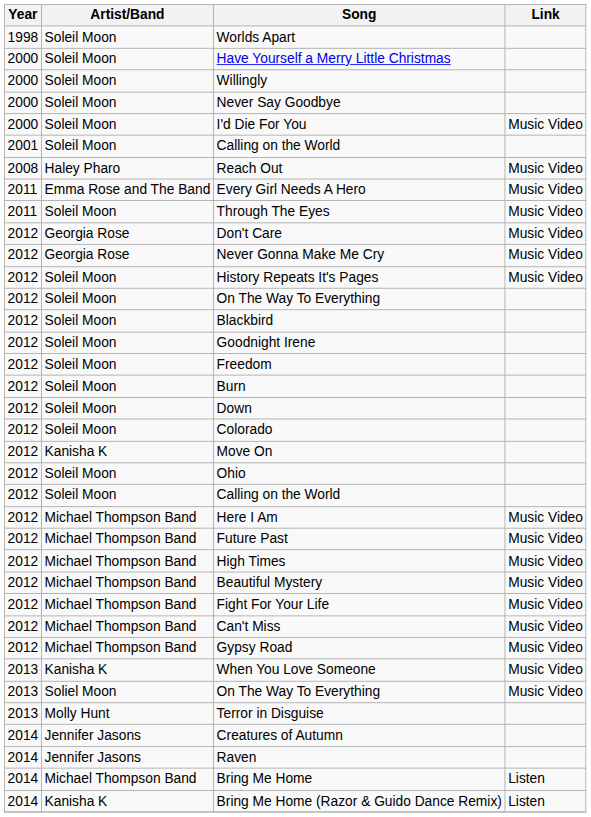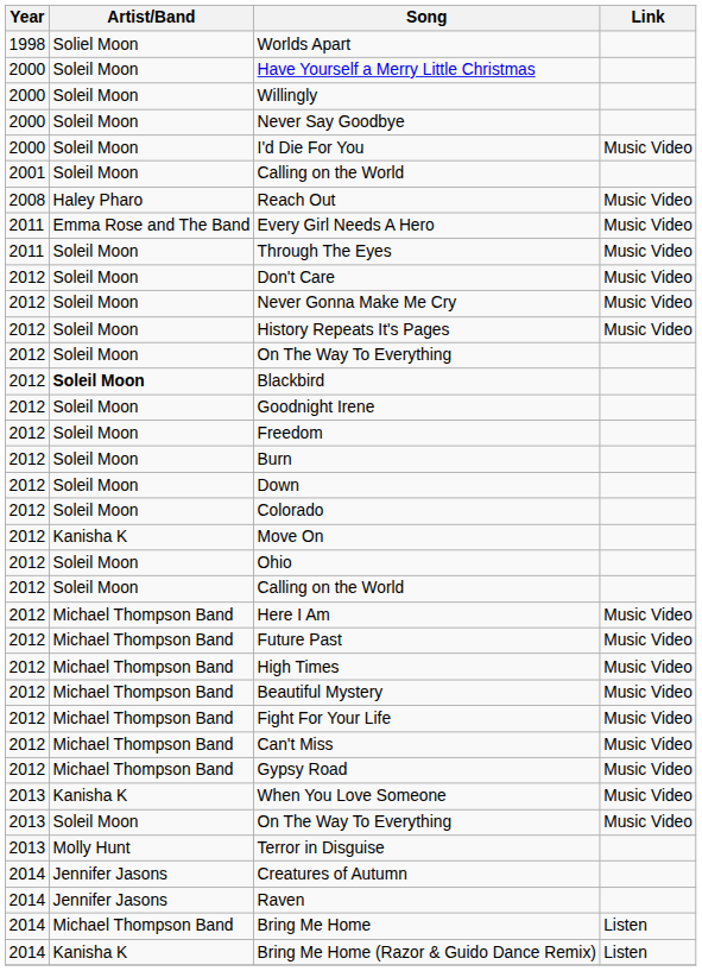Worlds Apart | Artist/Band: Soleil Moon -> Soliel Moon
Don't Care | Artist/Band: Georgia Rose -> Soleil Moon
Never Gonna Make Me Cry | Artist/Band: Georgia Rose -> Soleil Moon
Blackbird | Artist/Band: normal -> bold
2013 / On The Way To Everything | Artist/Band: Soliel Moon -> Soleil Moon
